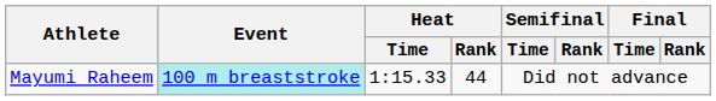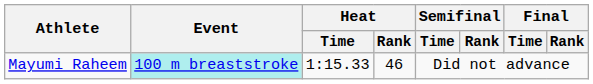Mayumi Raheem | Heat / Rank: 44 -> 46
